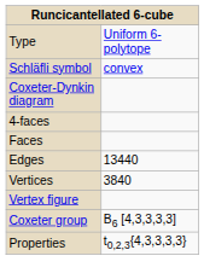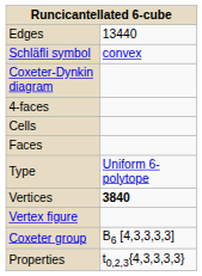rows swapped: Type <-> Edges
+ row: Cells
Vertices | column 2: normal -> bold
